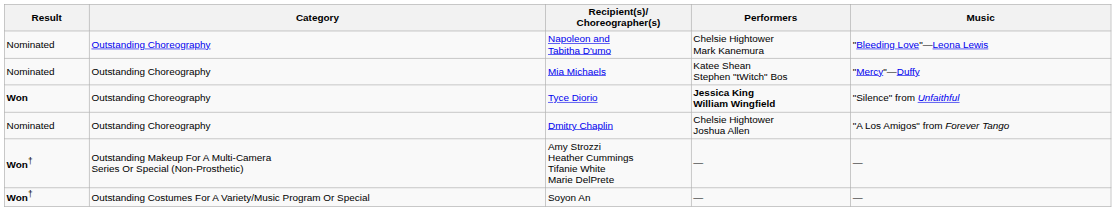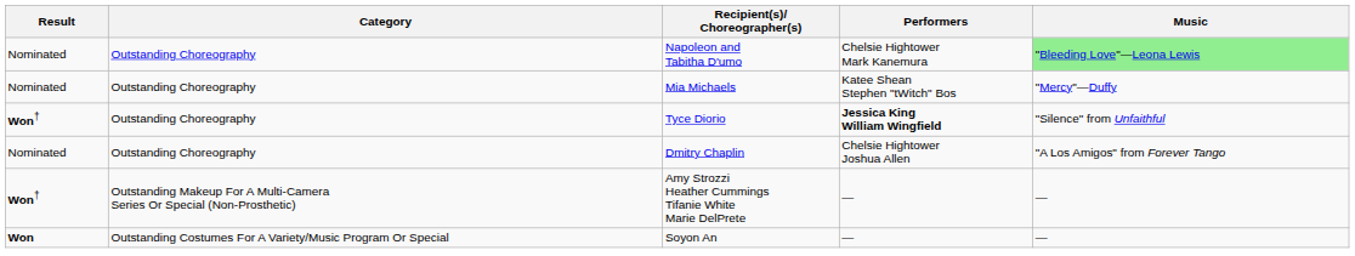Napoleon and Tabitha D'umo | Music: no background -> lightgreen background
Tyce Diorio | Result: Won -> Won†
Soyon An | Result: Won† -> Won
